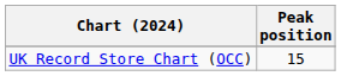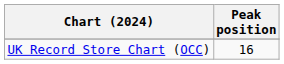UK Record Store Chart (OCC) | Peak position: 15 -> 16
